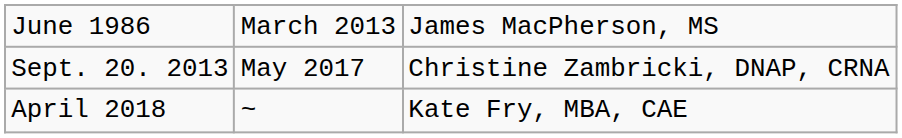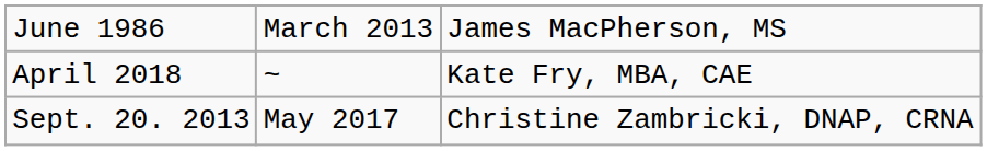rows swapped: Sept. 20. 2013 <-> April 2018
